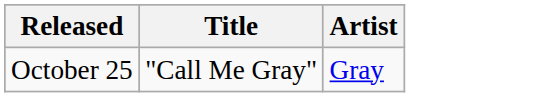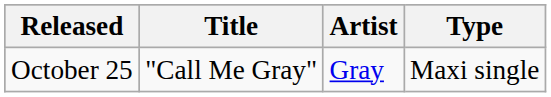+ column: Type | Maxi single
